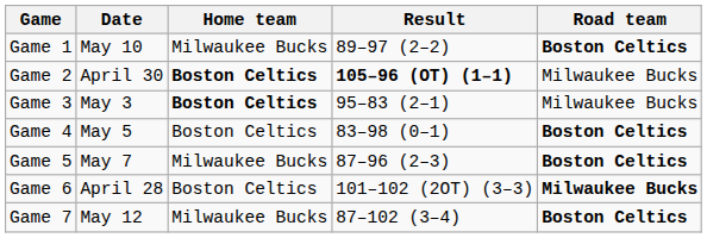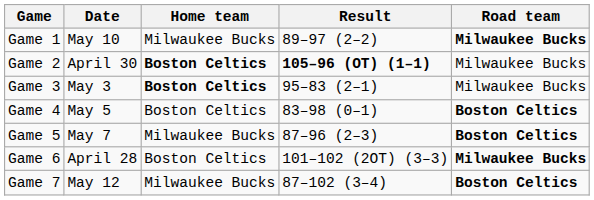Game 1 | Road team: Boston Celtics -> Milwaukee Bucks
